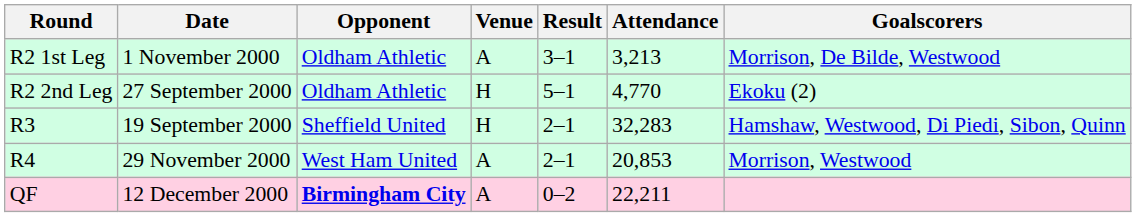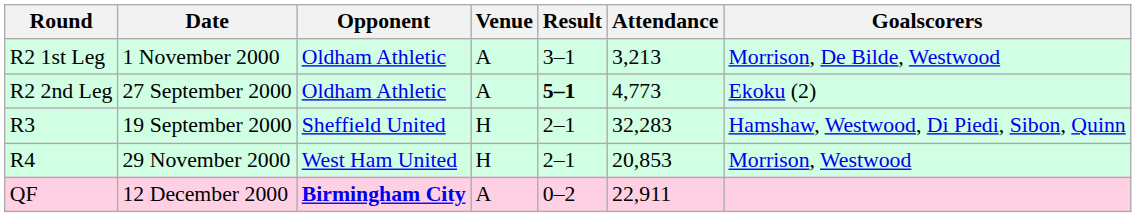R2 2nd Leg | Venue: H -> A
R2 2nd Leg | Result: normal -> bold
R2 2nd Leg | Attendance: 4,770 -> 4,773
R4 | Venue: A -> H
QF | Attendance: 22,211 -> 22,911
